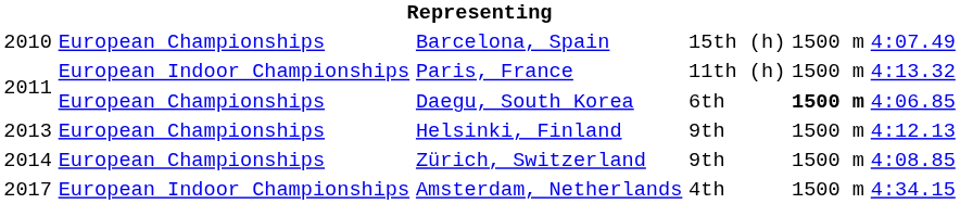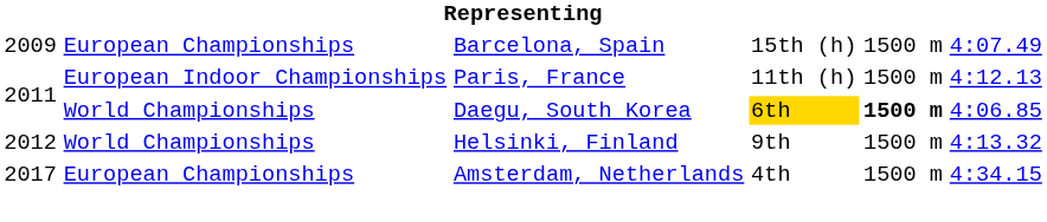Barcelona, Spain | column 1: 2010 -> 2009
Paris, France | column 6: 4:13.32 -> 4:12.13
Daegu, South Korea | column 2: European Championships -> World Championships
Daegu, South Korea | column 4: no background -> gold background
Helsinki, Finland | column 1: 2013 -> 2012
Helsinki, Finland | column 2: European Championships -> World Championships
Helsinki, Finland | column 6: 4:12.13 -> 4:13.32
- row: 2014 | European Championships | Zürich, Switzerland | 9th | 1500 m | 4:08.85
Amsterdam, Netherlands | column 2: European Indoor Championships -> European Championships
